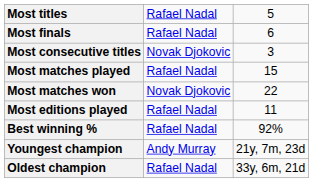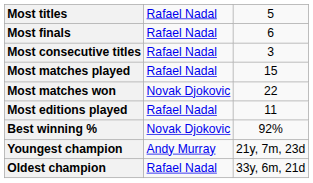Most consecutive titles | column 2: Novak Djokovic -> Rafael Nadal
Best winning % | column 2: Rafael Nadal -> Novak Djokovic
